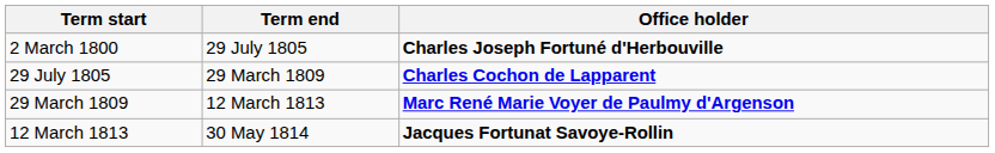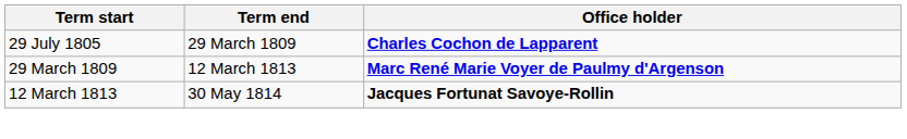- row: 2 March 1800 | 29 July 1805 | Charles Joseph Fortuné d'Herbouville
